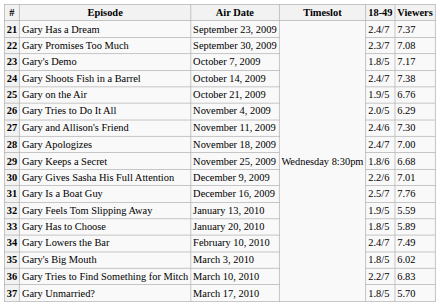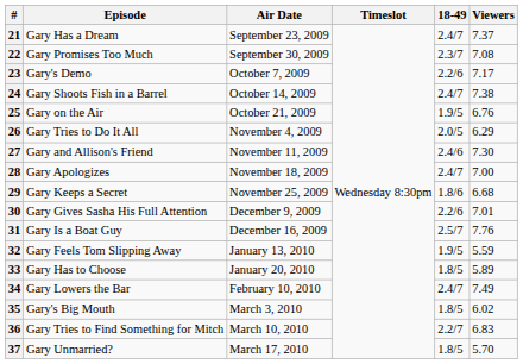23 | 18-49: 1.8/5 -> 2.2/6
